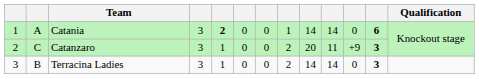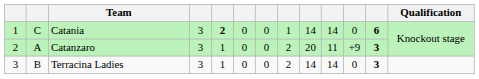Catania | column 2: A -> C
Catanzaro | column 2: C -> A
